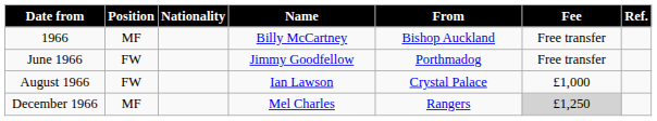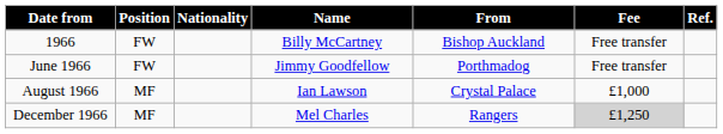1966 | Position: MF -> FW
August 1966 | Position: FW -> MF
